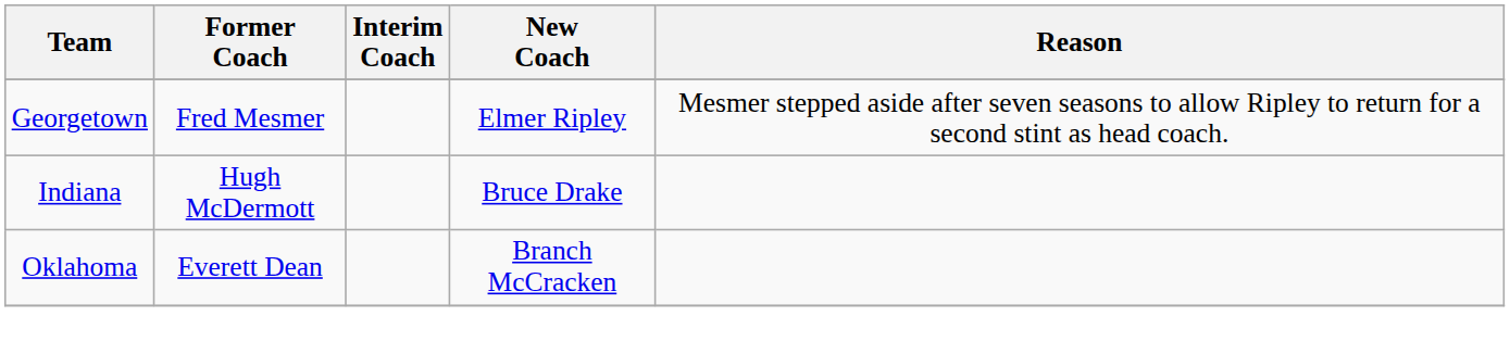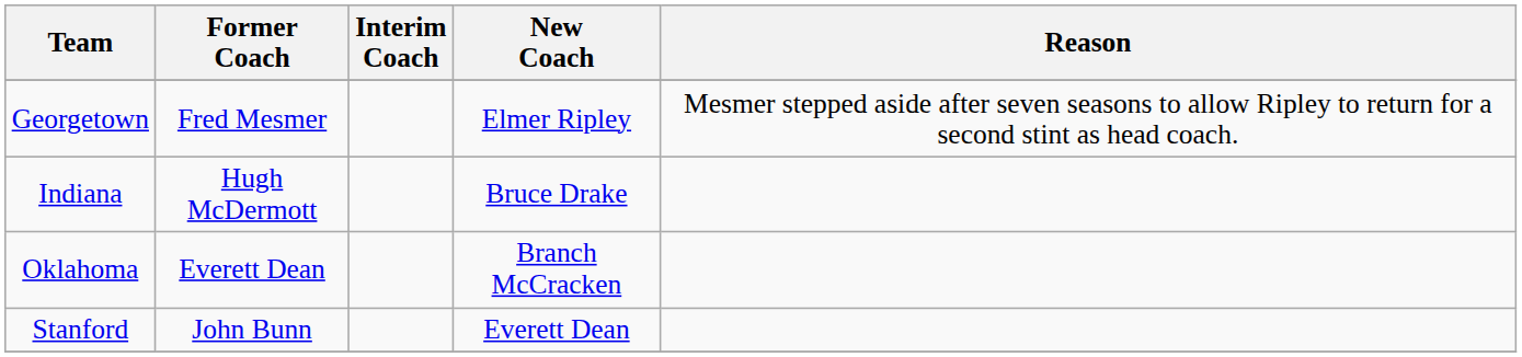+ row: Stanford | John Bunn | Everett Dean
